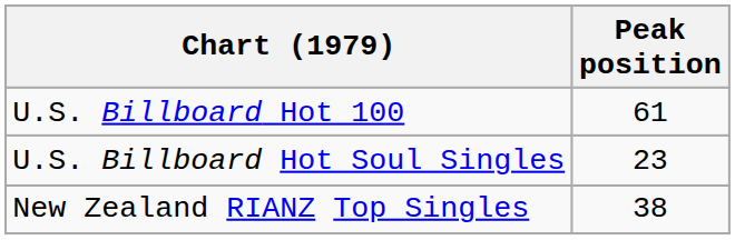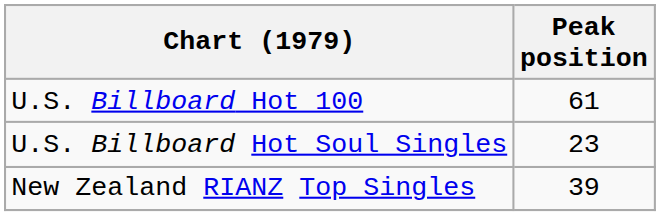New Zealand RIANZ Top Singles | Peak position: 38 -> 39
